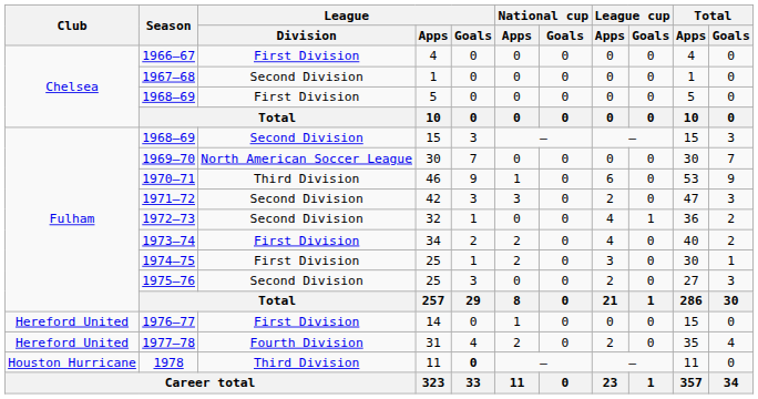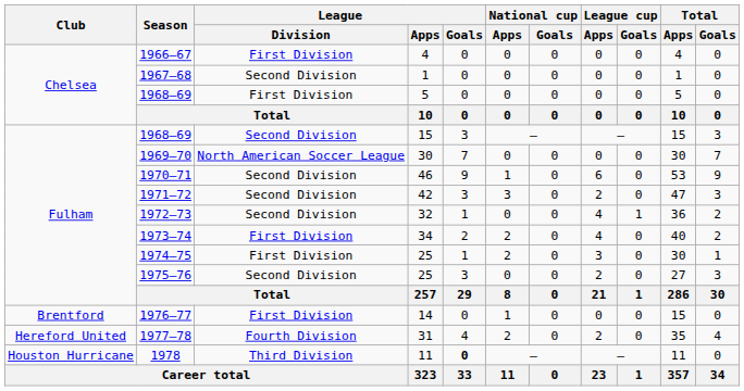1970–71 | League / Division: Third Division -> Second Division
1976–77 | Club: Hereford United -> Brentford
